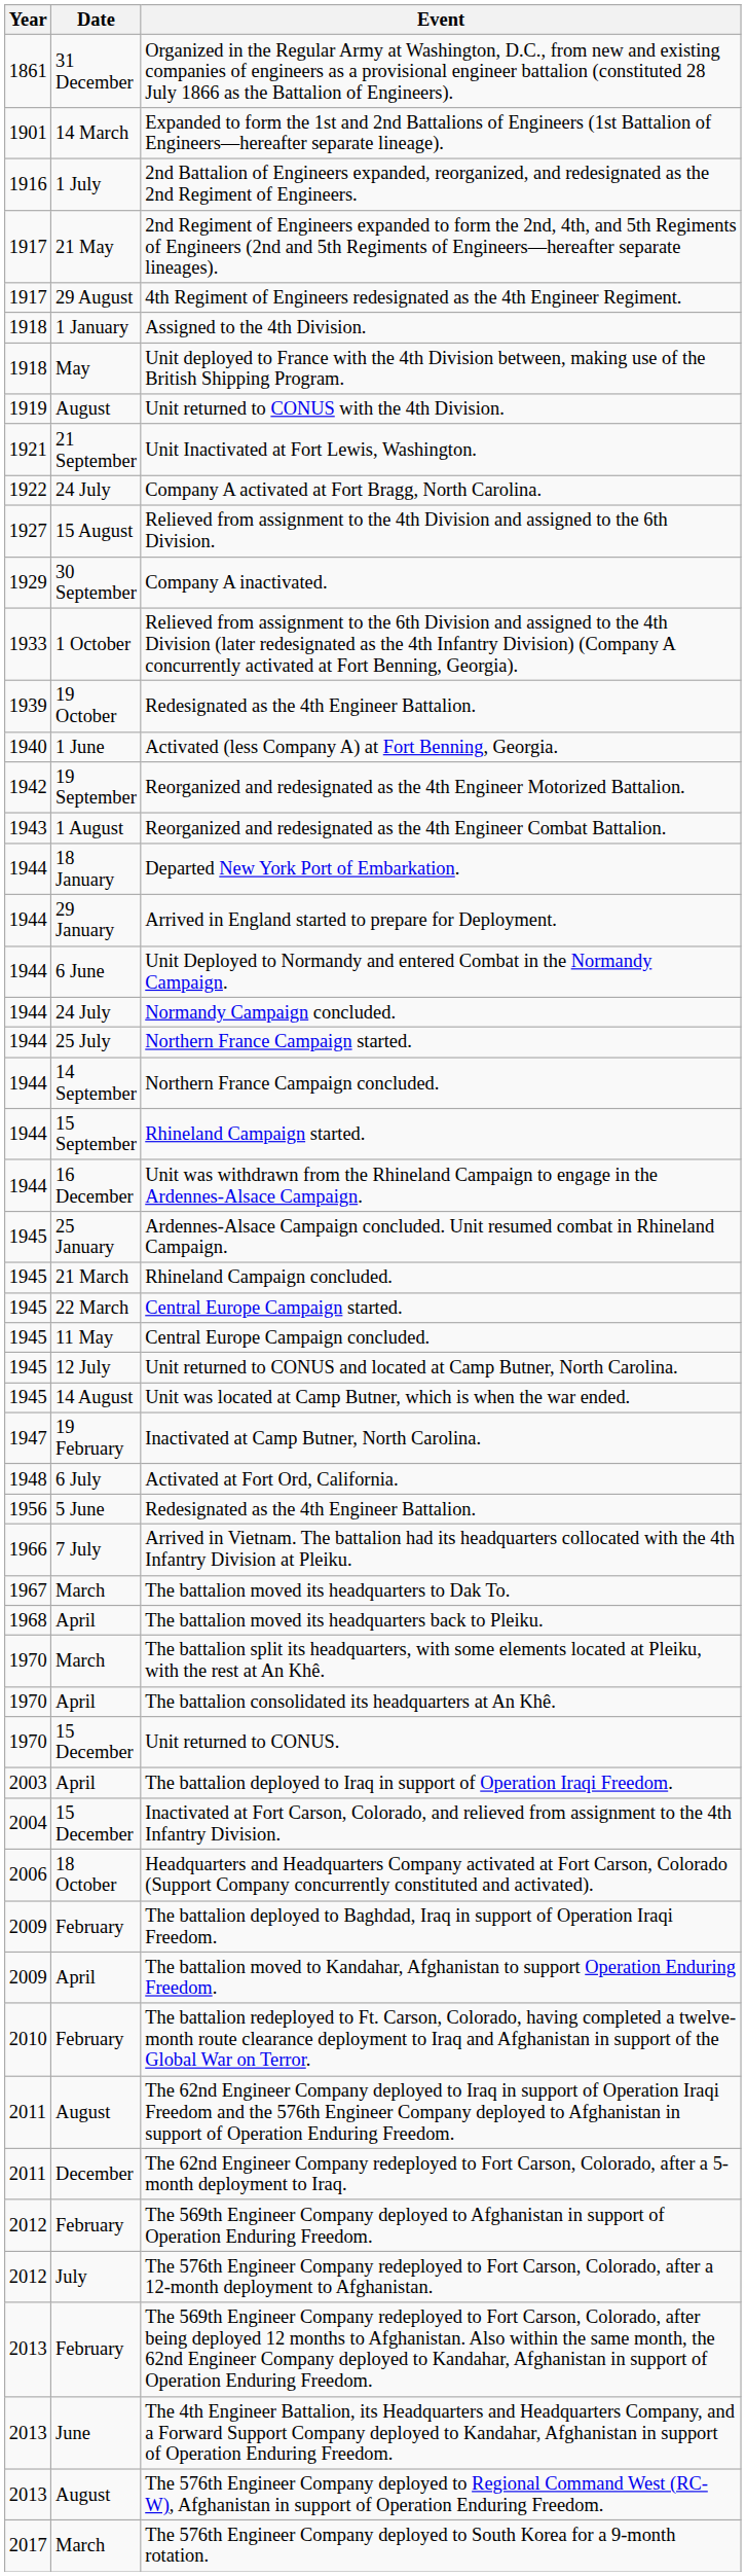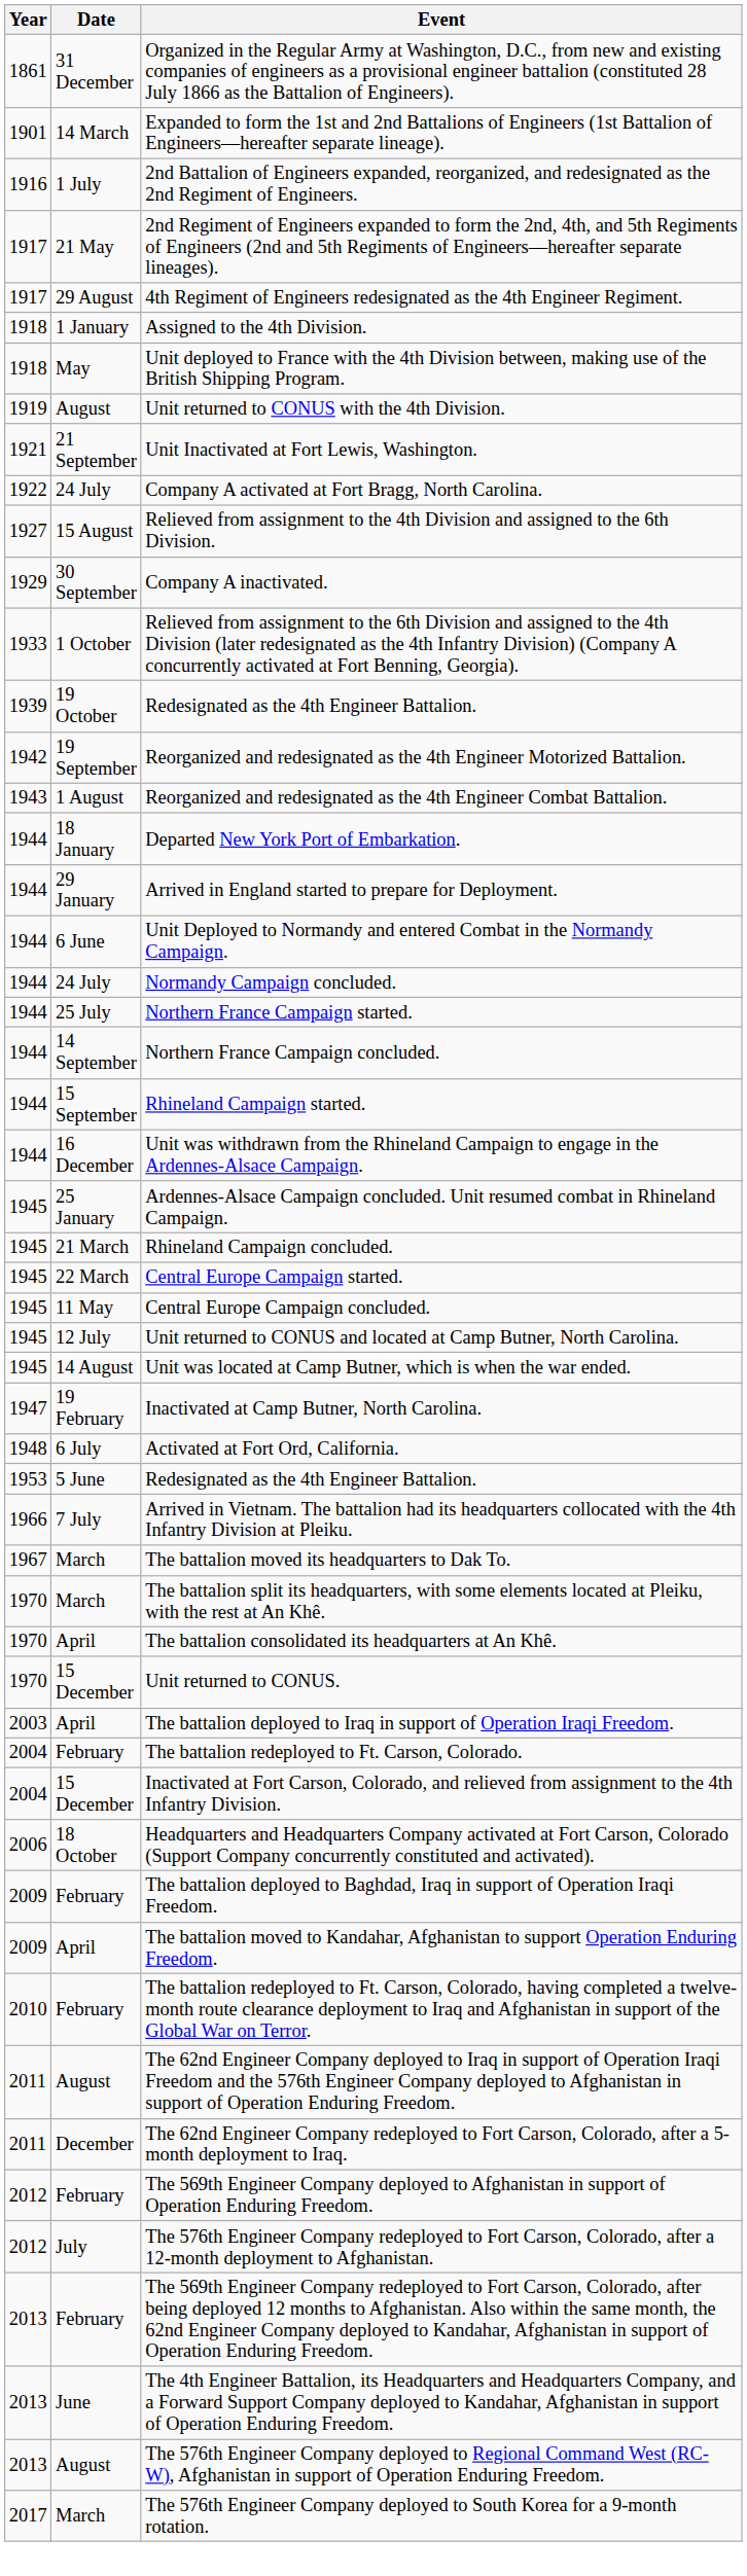- row: 1940 | 1 June | Activated (less Company A) at Fort Benning, Georgia.
5 June / Redesignated as the 4th Engineer Battalion. | Year: 1956 -> 1953
- row: 1968 | April | The battalion moved its headquarters back to Pleiku.
+ row: 2004 | February | The battalion redeployed to Ft. Carson, Colorado.
